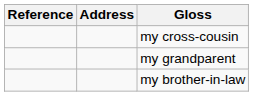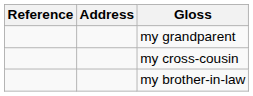rows swapped: my cross-cousin <-> my grandparent
